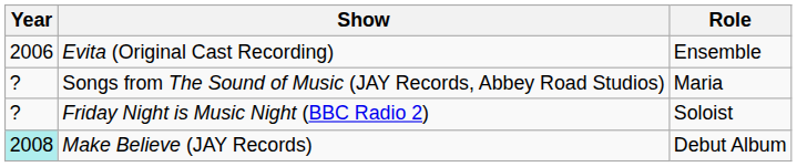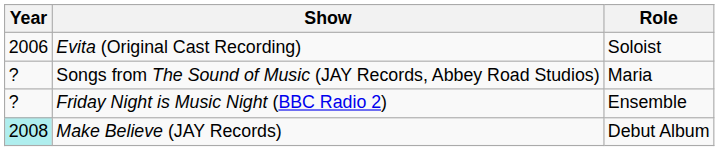Evita (Original Cast Recording) | Role: Ensemble -> Soloist
Friday Night is Music Night (BBC Radio 2) | Role: Soloist -> Ensemble
